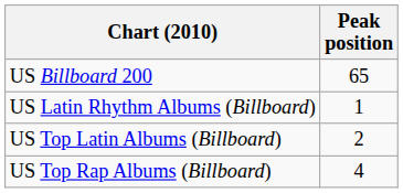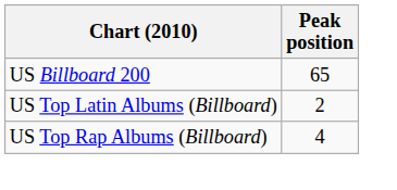- row: US Latin Rhythm Albums (Billboard) | 1
